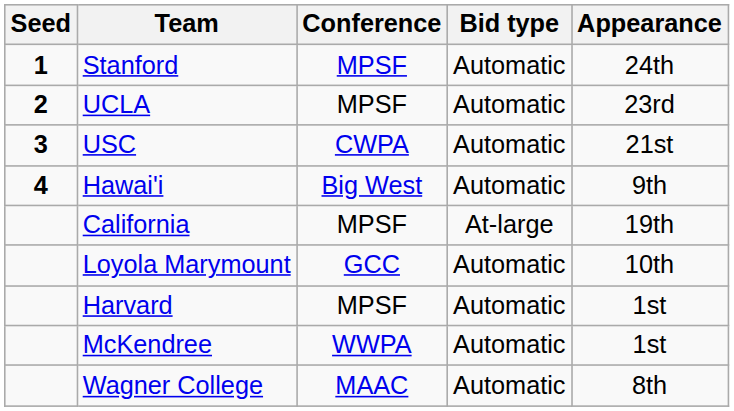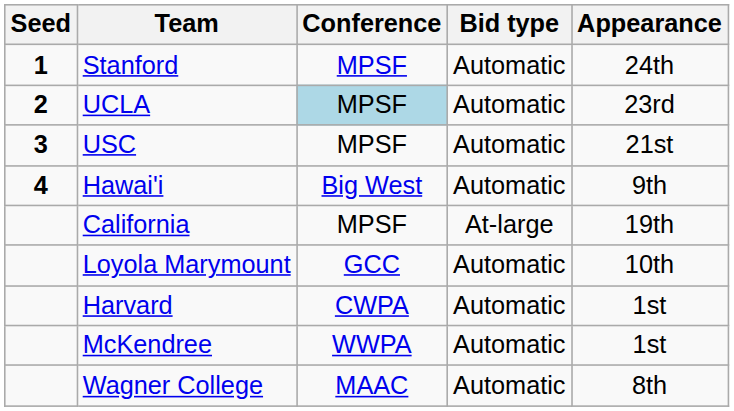UCLA | Conference: no background -> lightblue background
USC | Conference: CWPA -> MPSF
Harvard | Conference: MPSF -> CWPA
